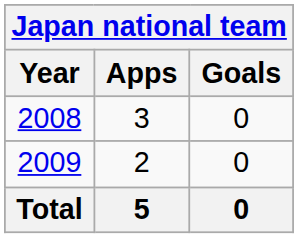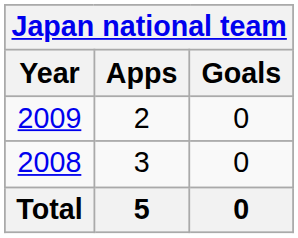rows swapped: 2008 <-> 2009
